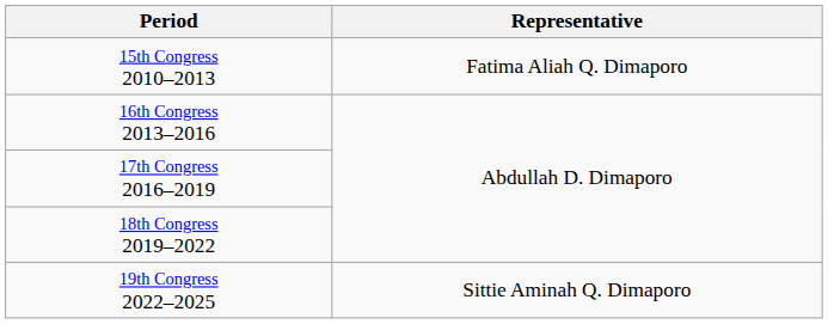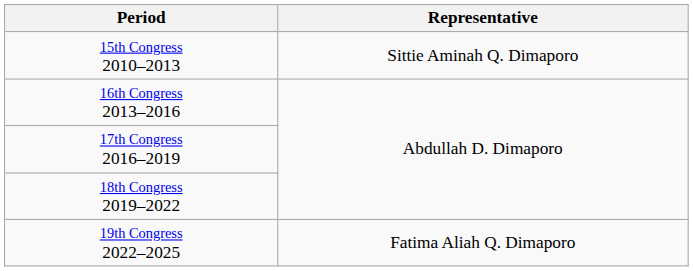15th Congress 2010–2013 | Representative: Fatima Aliah Q. Dimaporo -> Sittie Aminah Q. Dimaporo
19th Congress 2022–2025 | Representative: Sittie Aminah Q. Dimaporo -> Fatima Aliah Q. Dimaporo
